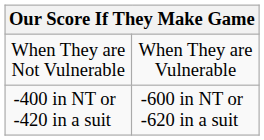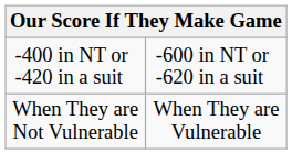rows swapped: When They are Not Vulnerable <-> -400 in NT or -420 in a suit
